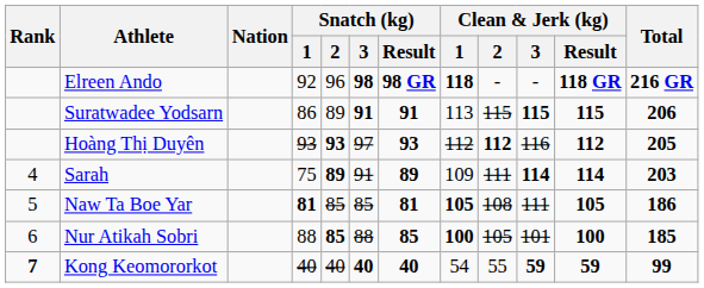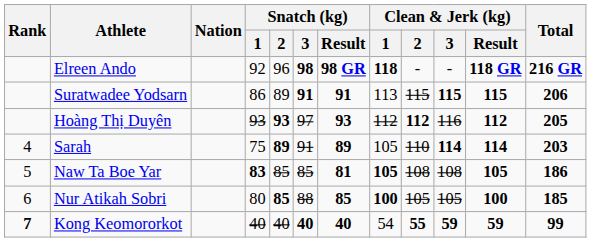Sarah | Clean & Jerk (kg) / 1: 109 -> 105
Sarah | Clean & Jerk (kg) / 2: 111 -> 110
Naw Ta Boe Yar | Snatch (kg) / 1: 81 -> 83
Naw Ta Boe Yar | Clean & Jerk (kg) / 3: 111 -> 108
Nur Atikah Sobri | Snatch (kg) / 1: 88 -> 80
Nur Atikah Sobri | Clean & Jerk (kg) / 3: 101 -> 105
Kong Keomororkot | Clean & Jerk (kg) / 2: normal -> bold
